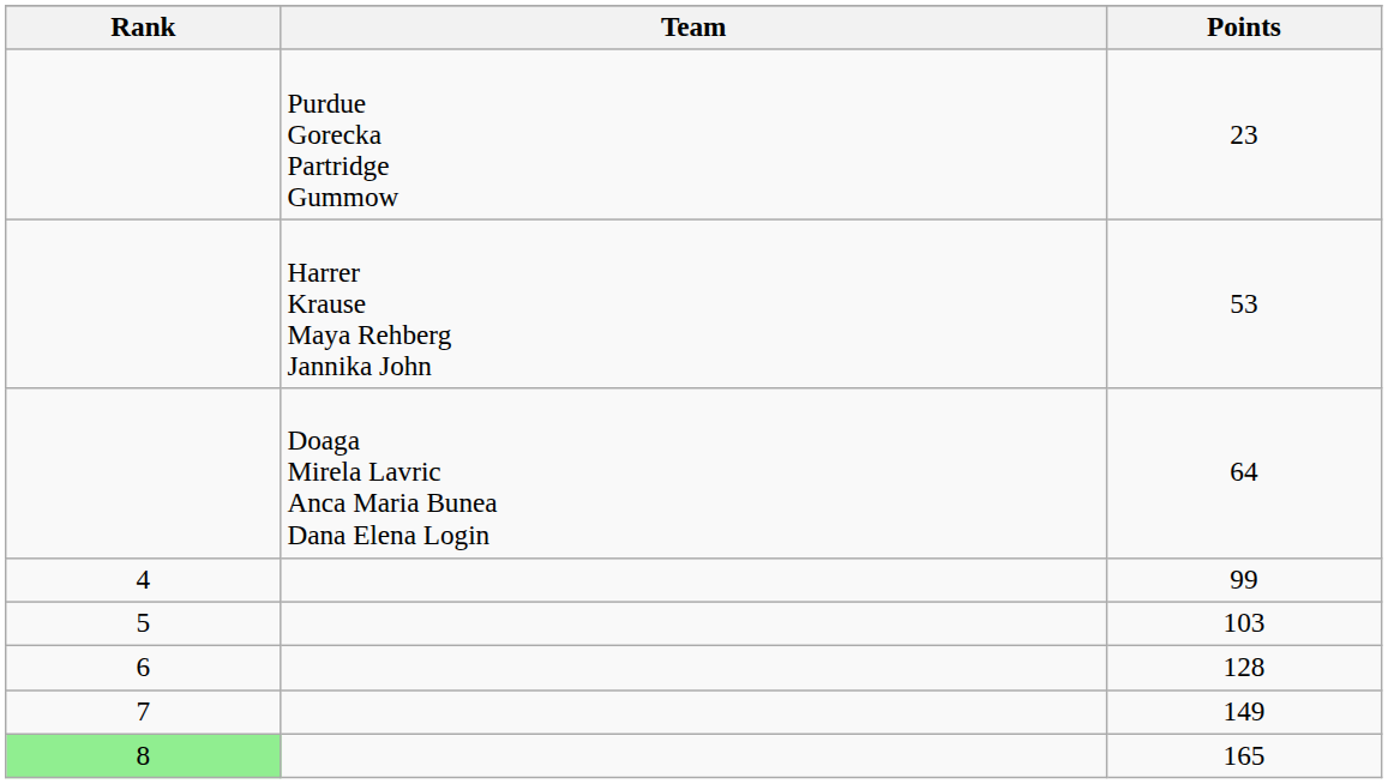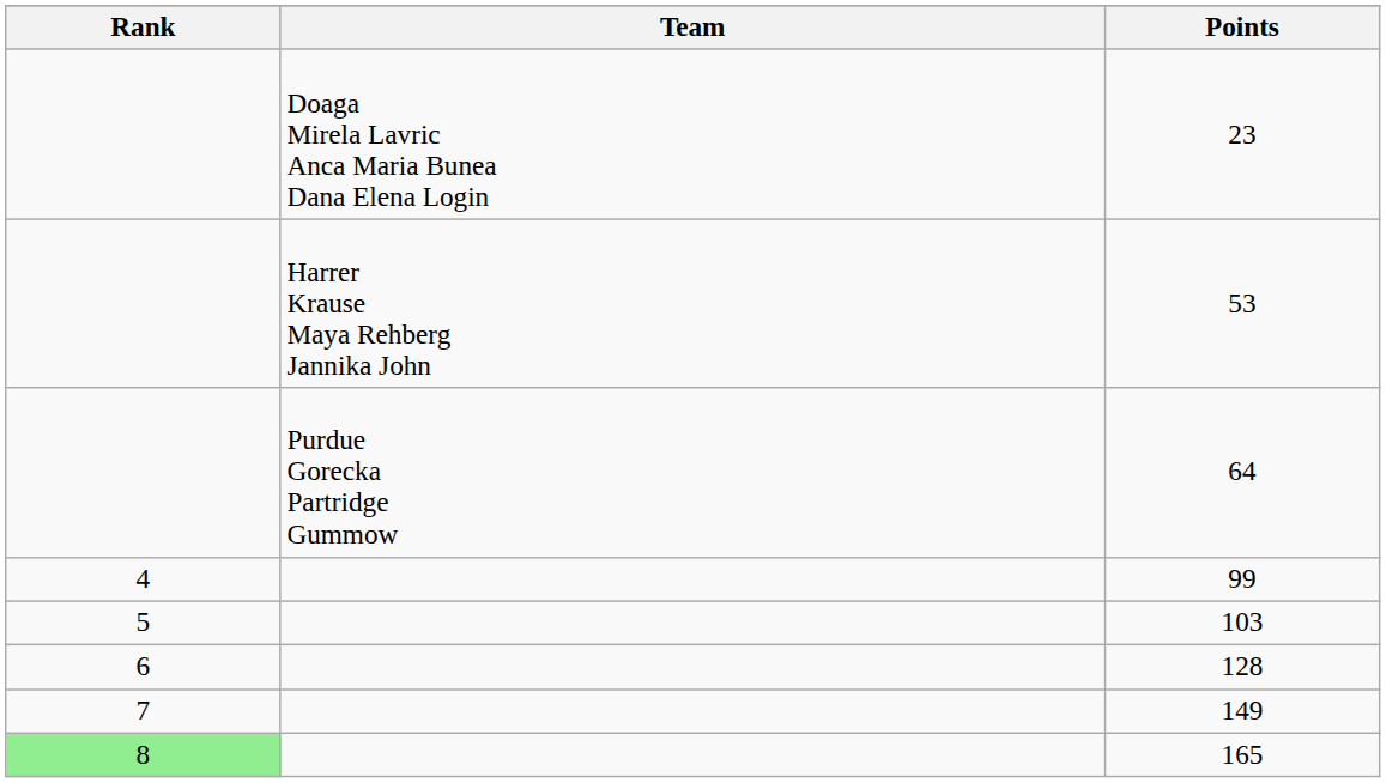23 | Team: Purdue Gorecka Partridge Gummow -> Doaga Mirela Lavric Anca Maria Bunea Dana Elena Login
64 | Team: Doaga Mirela Lavric Anca Maria Bunea Dana Elena Login -> Purdue Gorecka Partridge Gummow
